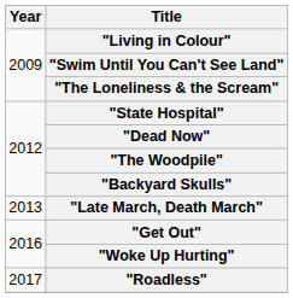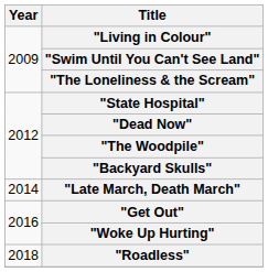"Late March, Death March" | Year: 2013 -> 2014
"Roadless" | Year: 2017 -> 2018
